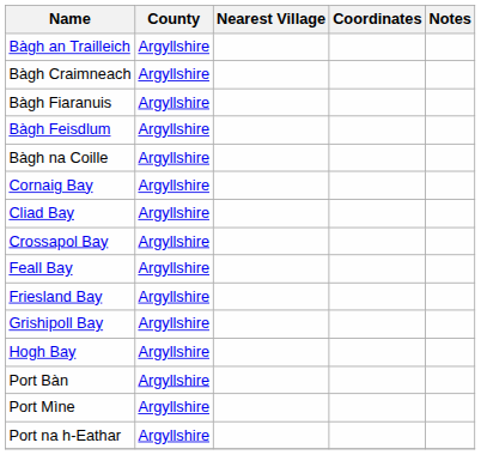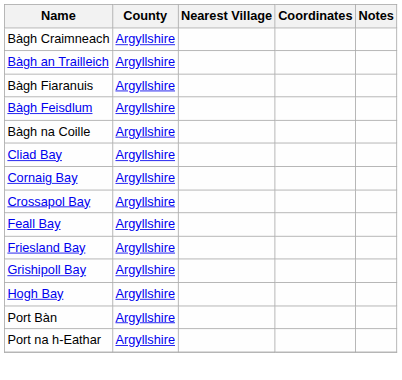rows swapped: Bàgh Craimneach <-> Bàgh an Trailleich
rows swapped: Cliad Bay <-> Cornaig Bay
- row: Port Mìne | Argyllshire
